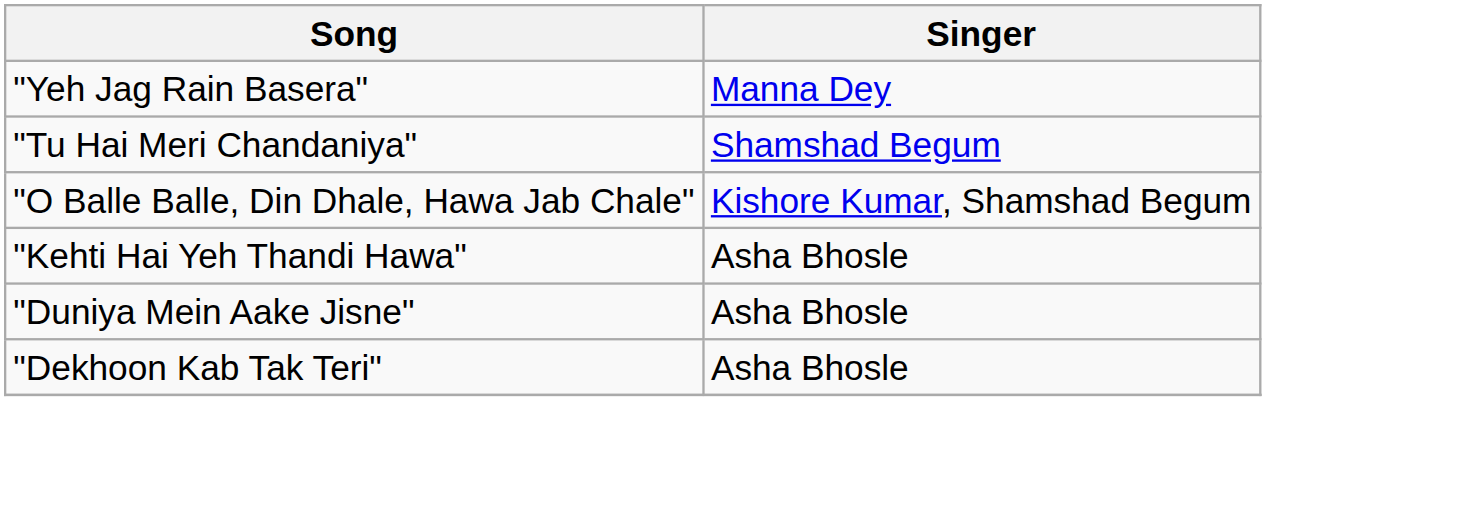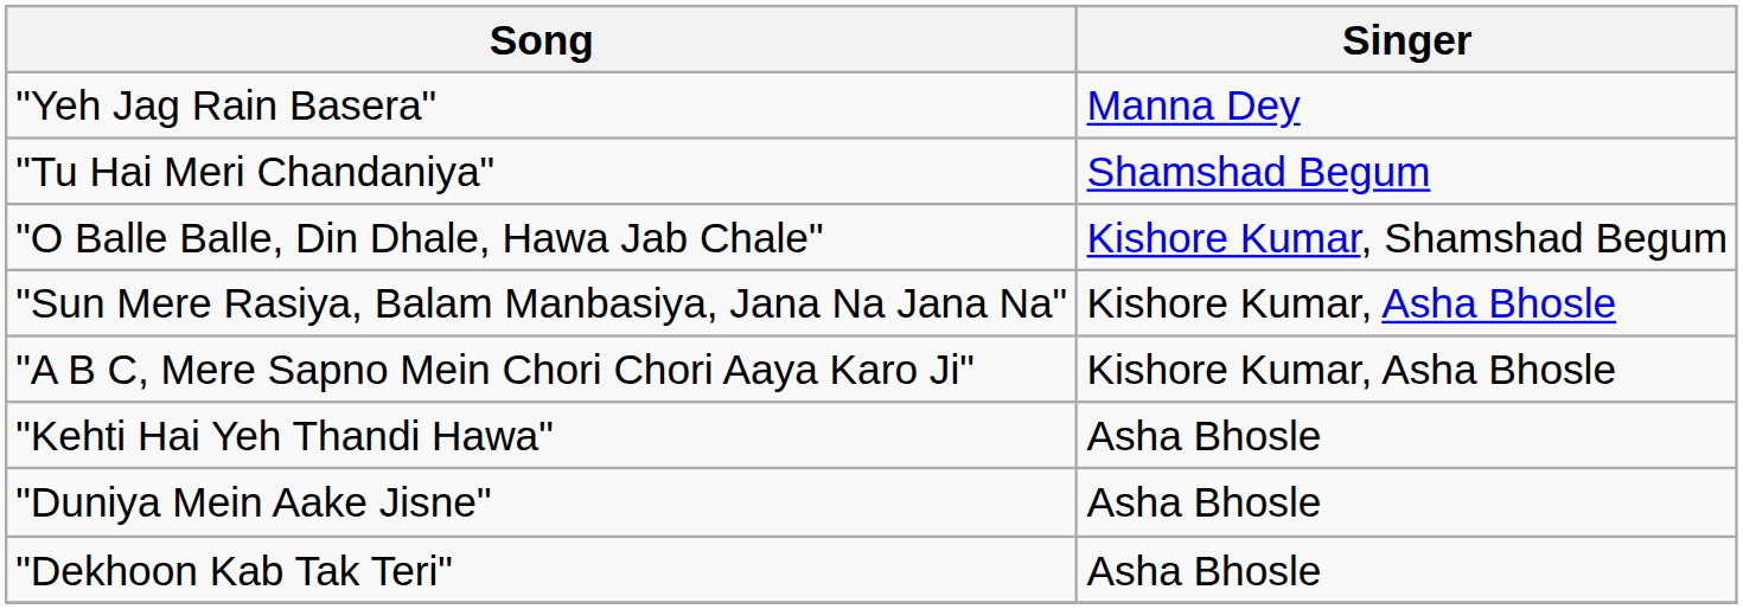+ row: "Sun Mere Rasiya, Balam Manbasiya, Jana Na Jana Na" | Kishore Kumar, Asha Bhosle
+ row: "A B C, Mere Sapno Mein Chori Chori Aaya Karo Ji" | Kishore Kumar, Asha Bhosle
